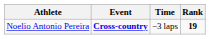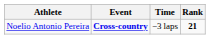Noelio Antonio Pereira | Rank: 19 -> 21
